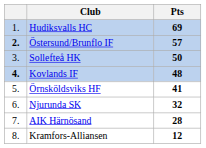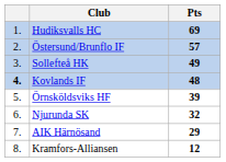Östersund/Brunflo IF | column 1: bold -> normal
Sollefteå HK | Pts: 50 -> 49
Örnsköldsviks HF | Pts: 41 -> 39
AIK Härnösand | Pts: 28 -> 29
